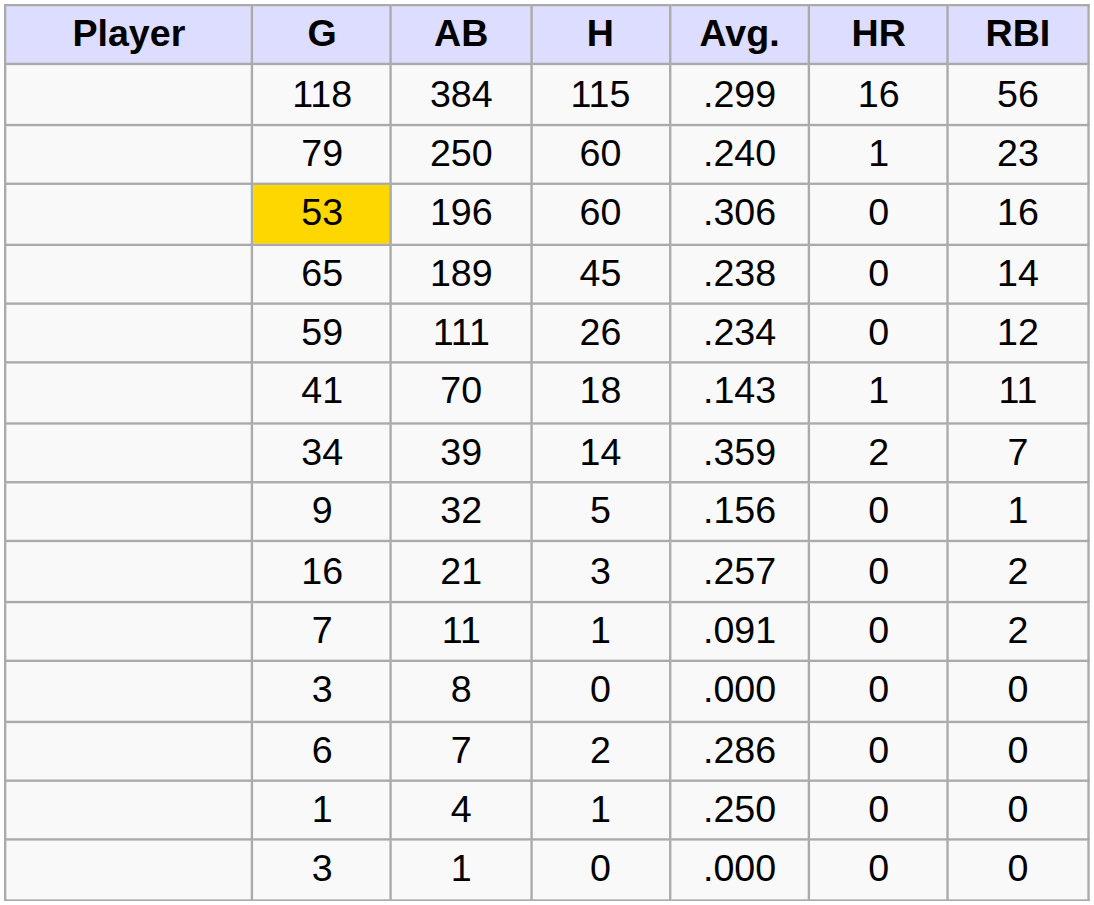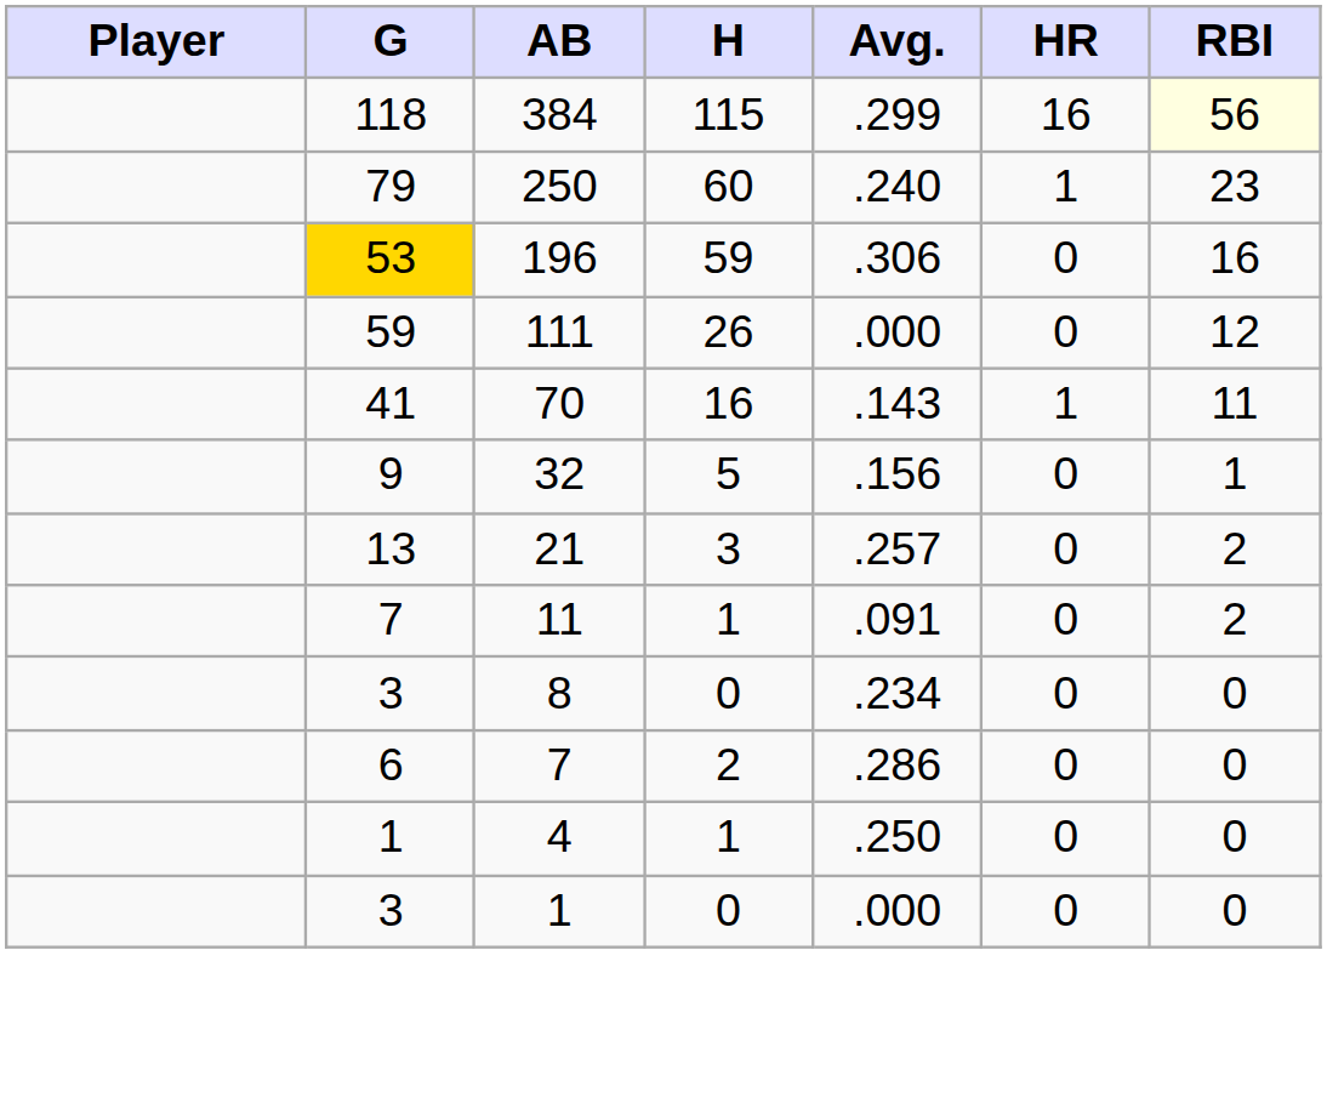384 | RBI: no background -> lightyellow background
196 | H: 60 -> 59
- row: 65 | 189 | 45 | .238 | 0 | 14
111 | Avg.: .234 -> .000
70 | H: 18 -> 16
- row: 34 | 39 | 14 | .359 | 2 | 7
21 | G: 16 -> 13
8 | Avg.: .000 -> .234
